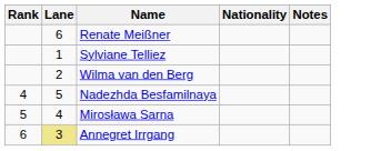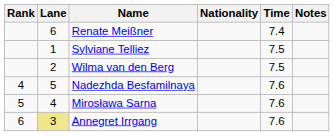+ column: Time | 7.4 | 7.5 | 7.5 | 7.6 | 7.6 | 7.6
